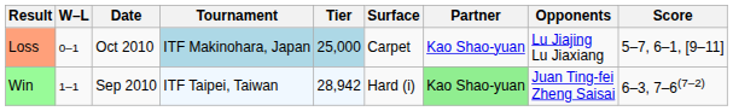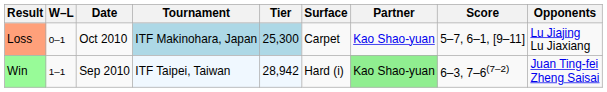columns swapped: Opponents <-> Score
Loss | Tier: 25,000 -> 25,300
